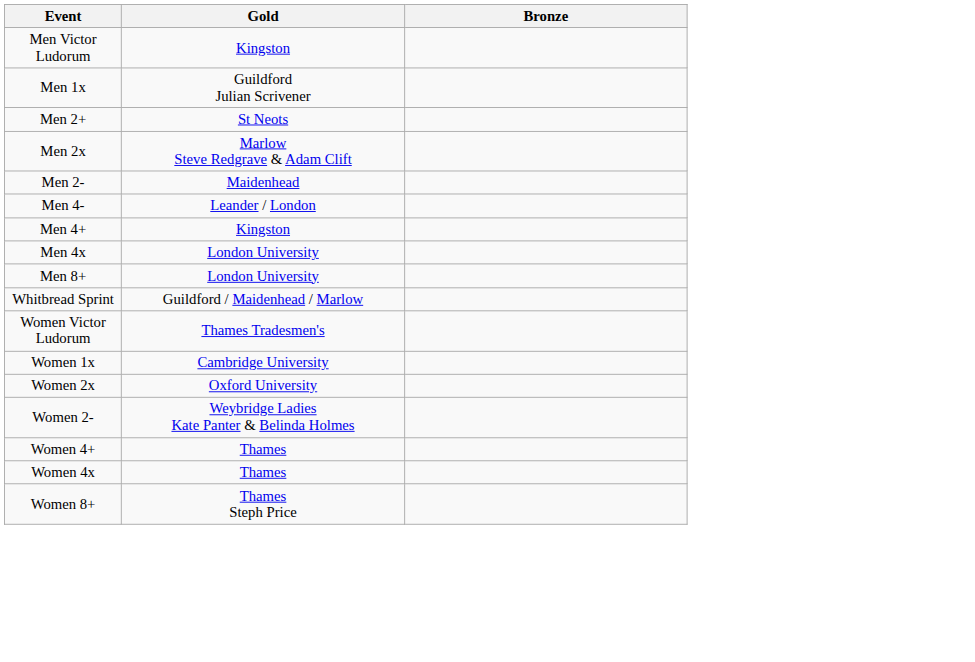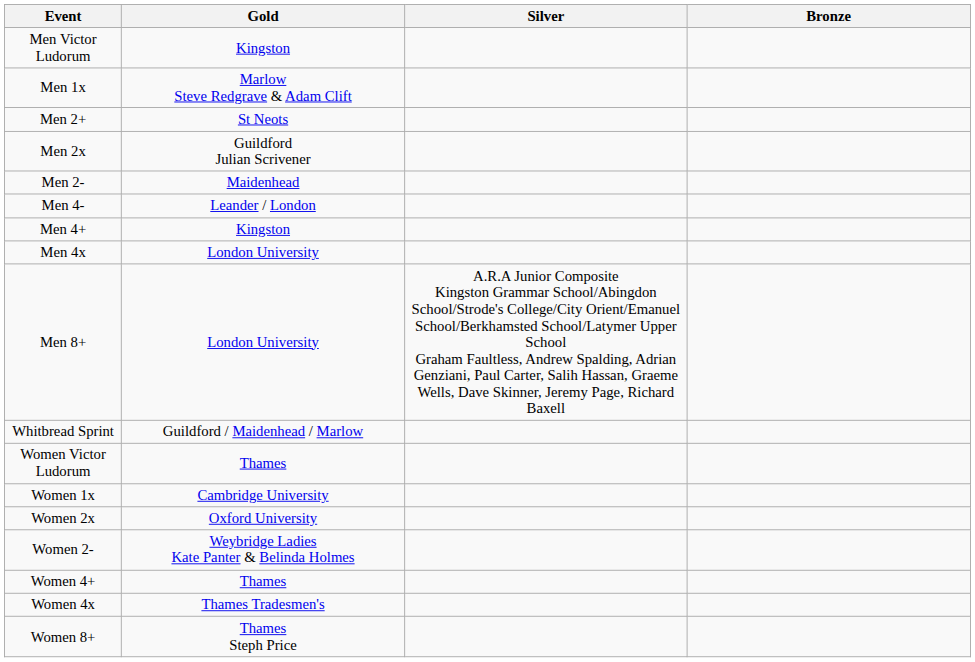+ column: Silver | A.R.A Junior Composite Kingston Grammar School/Abingdon School/Strode's College/City Orient/Emanuel School/Berkhamsted School/Latymer Upper School Graham Faultless, Andrew Spalding, Adrian Genziani, Paul Carter, Salih Hassan, Graeme Wells, Dave Skinner, Jeremy Page, Richard Baxell
Men 1x | Gold: Guildford Julian Scrivener -> Marlow Steve Redgrave & Adam Clift
Men 2x | Gold: Marlow Steve Redgrave & Adam Clift -> Guildford Julian Scrivener
Women Victor Ludorum | Gold: Thames Tradesmen's -> Thames
Women 4x | Gold: Thames -> Thames Tradesmen's
